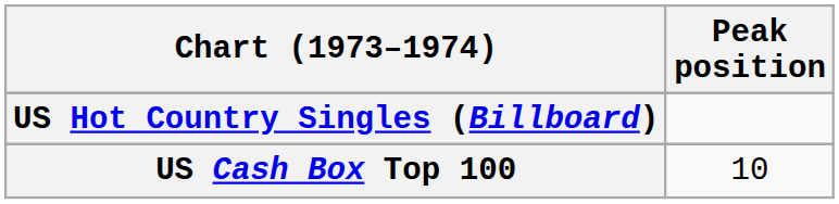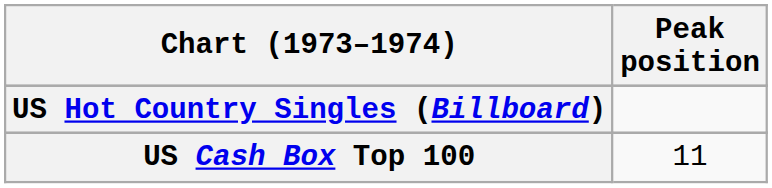US Cash Box Top 100 | Peak position: 10 -> 11
